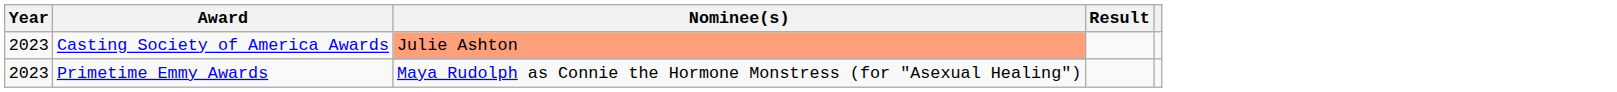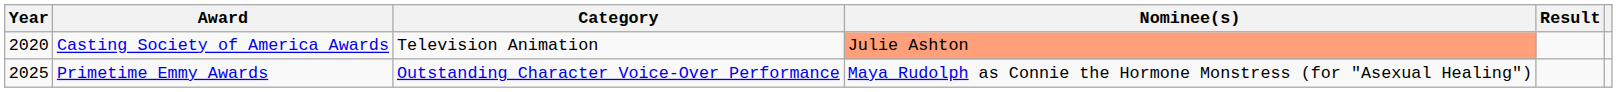+ column: Category | Television Animation | Outstanding Character Voice-Over Performance
Casting Society of America Awards | Year: 2023 -> 2020
Primetime Emmy Awards | Year: 2023 -> 2025
